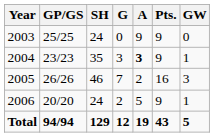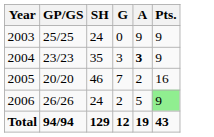- column: GW | 0 | 1 | 3 | 1 | 5
2005 | GP/GS: 26/26 -> 20/20
2006 | GP/GS: 20/20 -> 26/26
2006 | Pts.: no background -> lightgreen background
